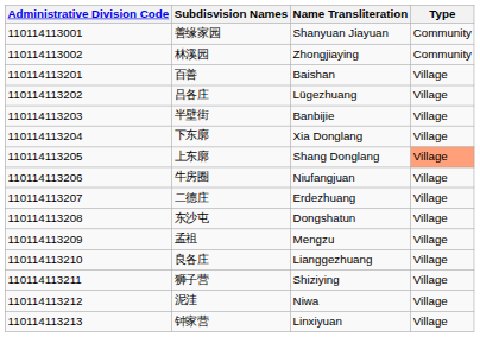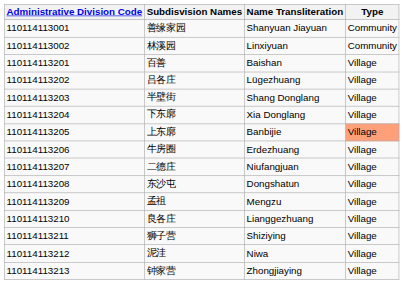林溪园 | Name Transliteration: Zhongjiaying -> Linxiyuan
半壁街 | Name Transliteration: Banbijie -> Shang Donglang
上东廓 | Name Transliteration: Shang Donglang -> Banbijie
牛房圈 | Name Transliteration: Niufangjuan -> Erdezhuang
二德庄 | Name Transliteration: Erdezhuang -> Niufangjuan
钟家营 | Name Transliteration: Linxiyuan -> Zhongjiaying
